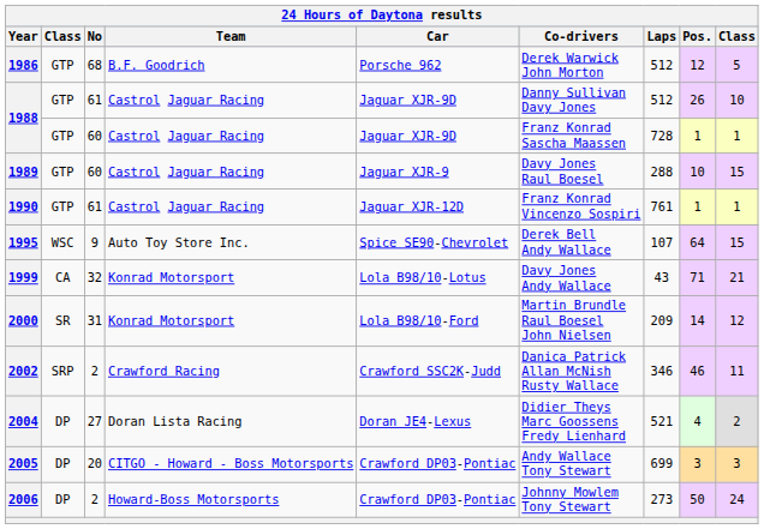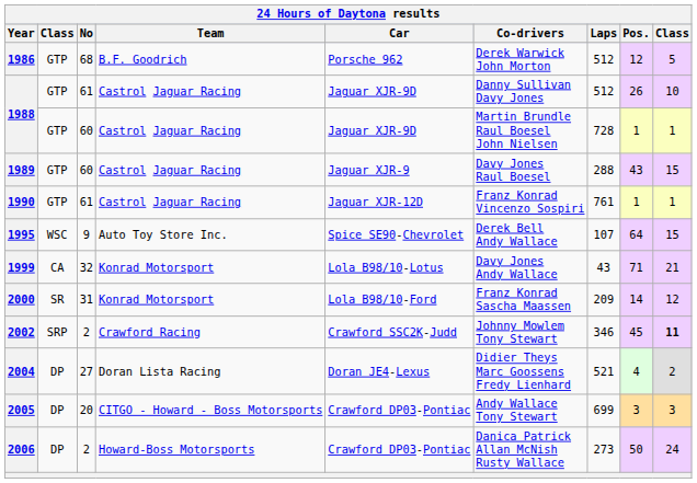1988 / 60 | Co-drivers: Franz Konrad Sascha Maassen -> Martin Brundle Raul Boesel John Nielsen
1989 | Pos.: 10 -> 43
2000 | Co-drivers: Martin Brundle Raul Boesel John Nielsen -> Franz Konrad Sascha Maassen
2002 | Co-drivers: Danica Patrick Allan McNish Rusty Wallace -> Johnny Mowlem Tony Stewart
2002 | Pos.: 46 -> 45
2002 | column 9: normal -> bold
2006 | Co-drivers: Johnny Mowlem Tony Stewart -> Danica Patrick Allan McNish Rusty Wallace
